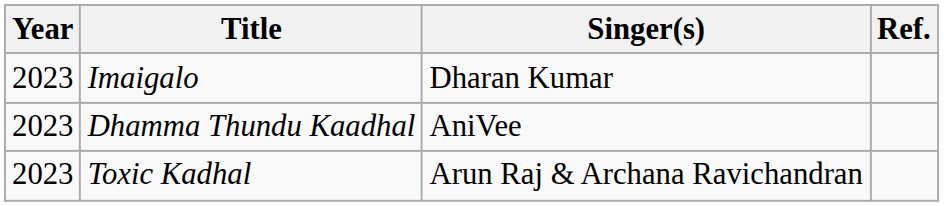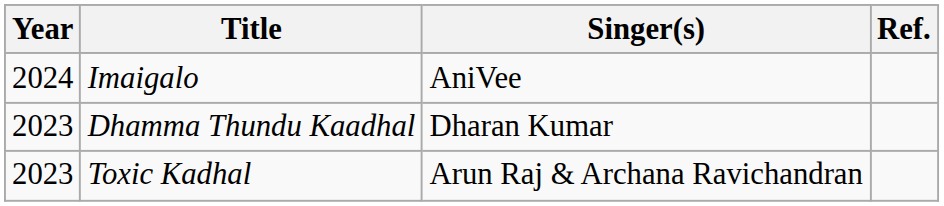Imaigalo | Year: 2023 -> 2024
Imaigalo | Singer(s): Dharan Kumar -> AniVee
Dhamma Thundu Kaadhal | Singer(s): AniVee -> Dharan Kumar
